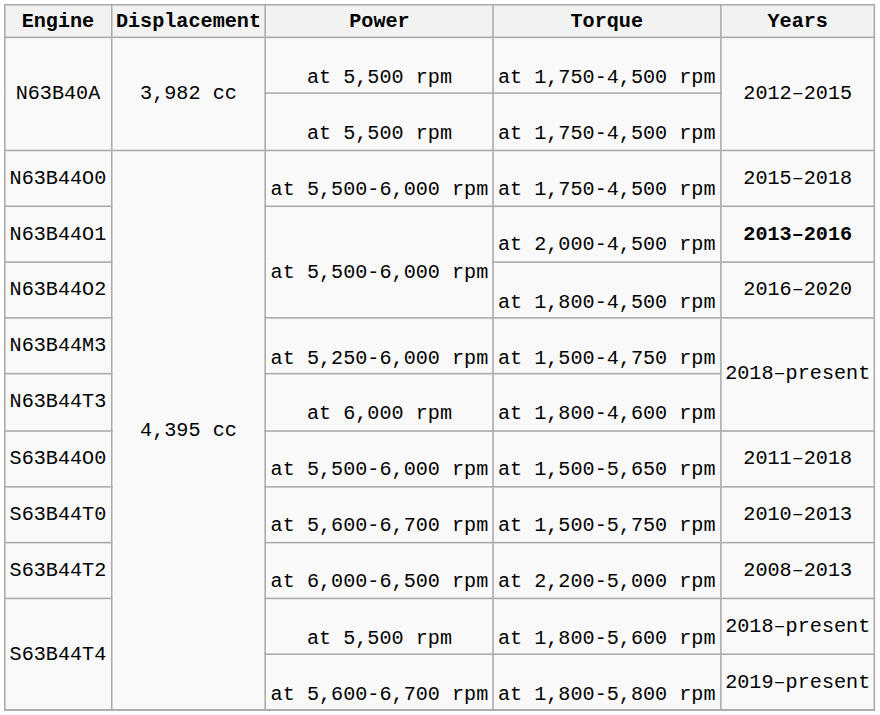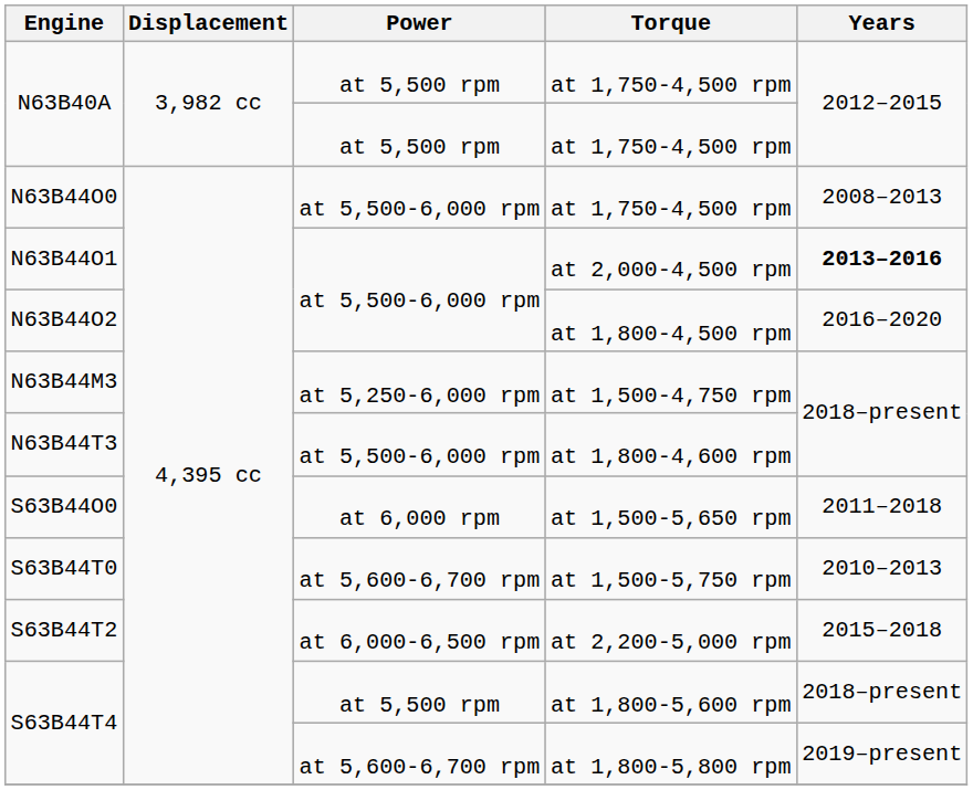N63B44O0 | Years: 2015–2018 -> 2008–2013
N63B44T3 | Power: at 6,000 rpm -> at 5,500-6,000 rpm
S63B44O0 | Power: at 5,500-6,000 rpm -> at 6,000 rpm
S63B44T2 | Years: 2008–2013 -> 2015–2018
